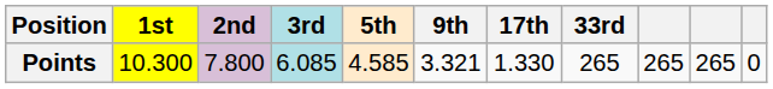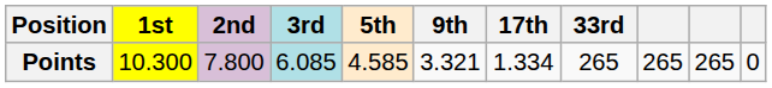Points | 17th: 1.330 -> 1.334
